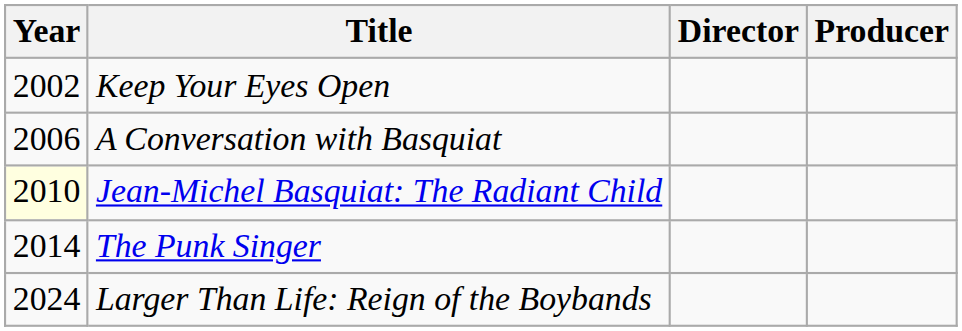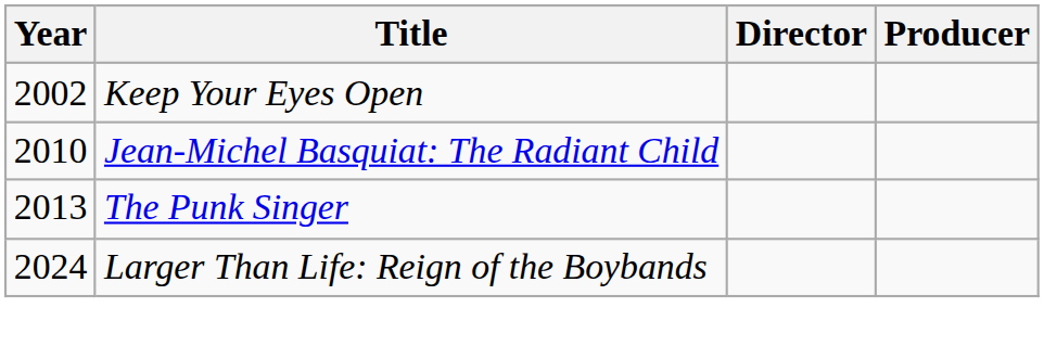- row: 2006 | A Conversation with Basquiat
Jean-Michel Basquiat: The Radiant Child | Year: lightyellow background -> no background
The Punk Singer | Year: 2014 -> 2013
